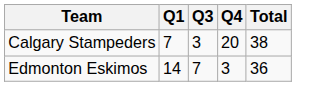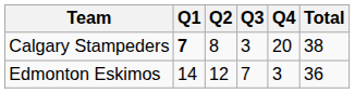+ column: Q2 | 8 | 12
Calgary Stampeders | Q1: normal -> bold
